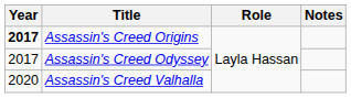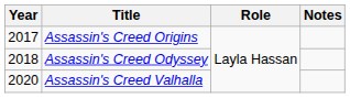Assassin's Creed Origins | Year: bold -> normal
Assassin's Creed Odyssey | Year: 2017 -> 2018
